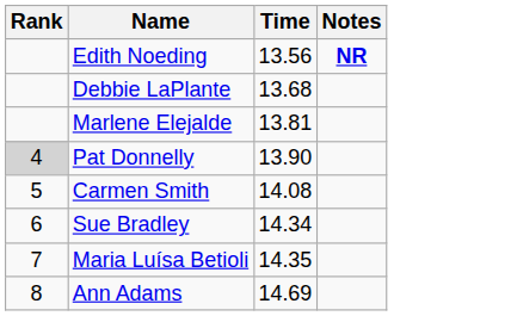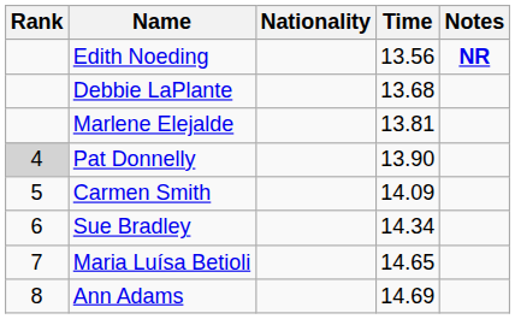+ column: Nationality
Carmen Smith | Time: 14.08 -> 14.09
Maria Luísa Betioli | Time: 14.35 -> 14.65
